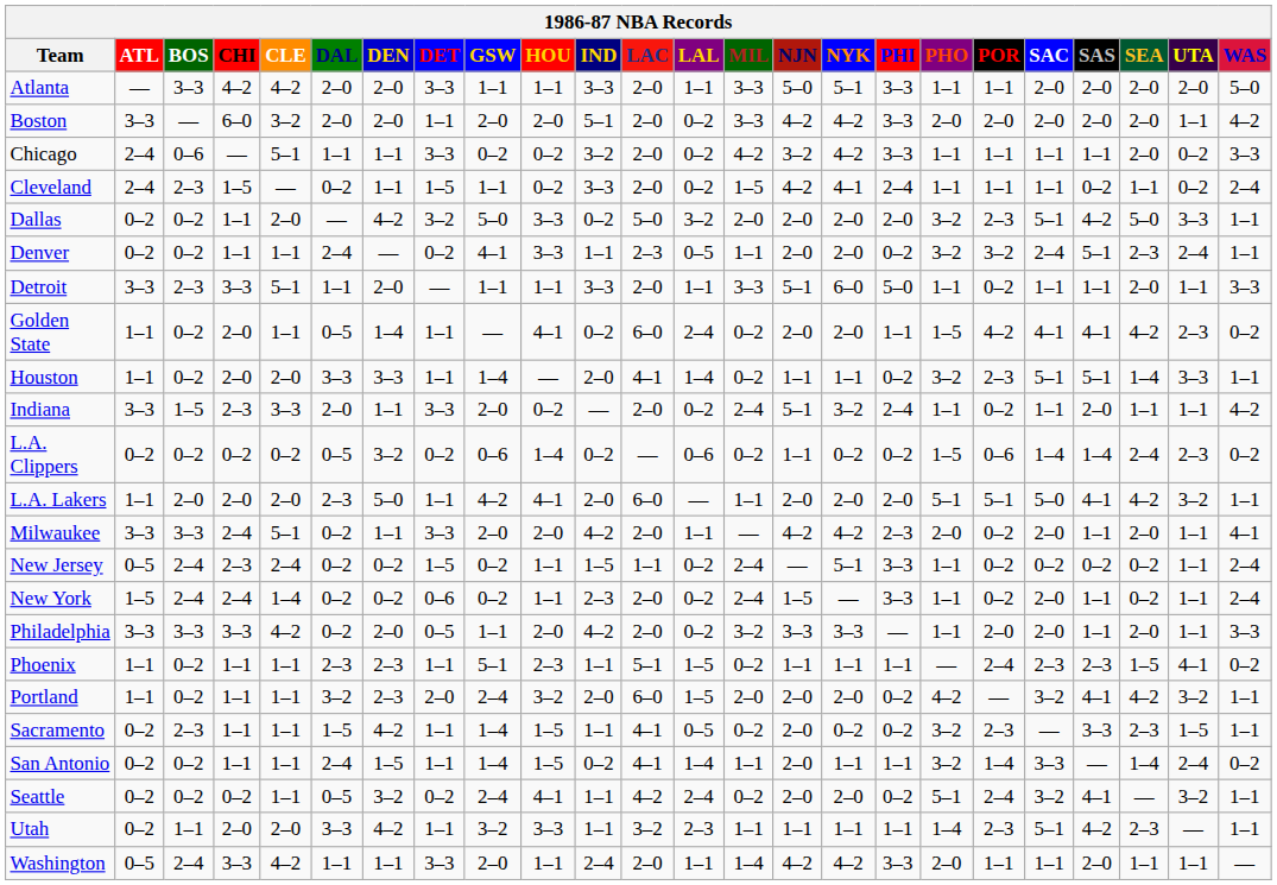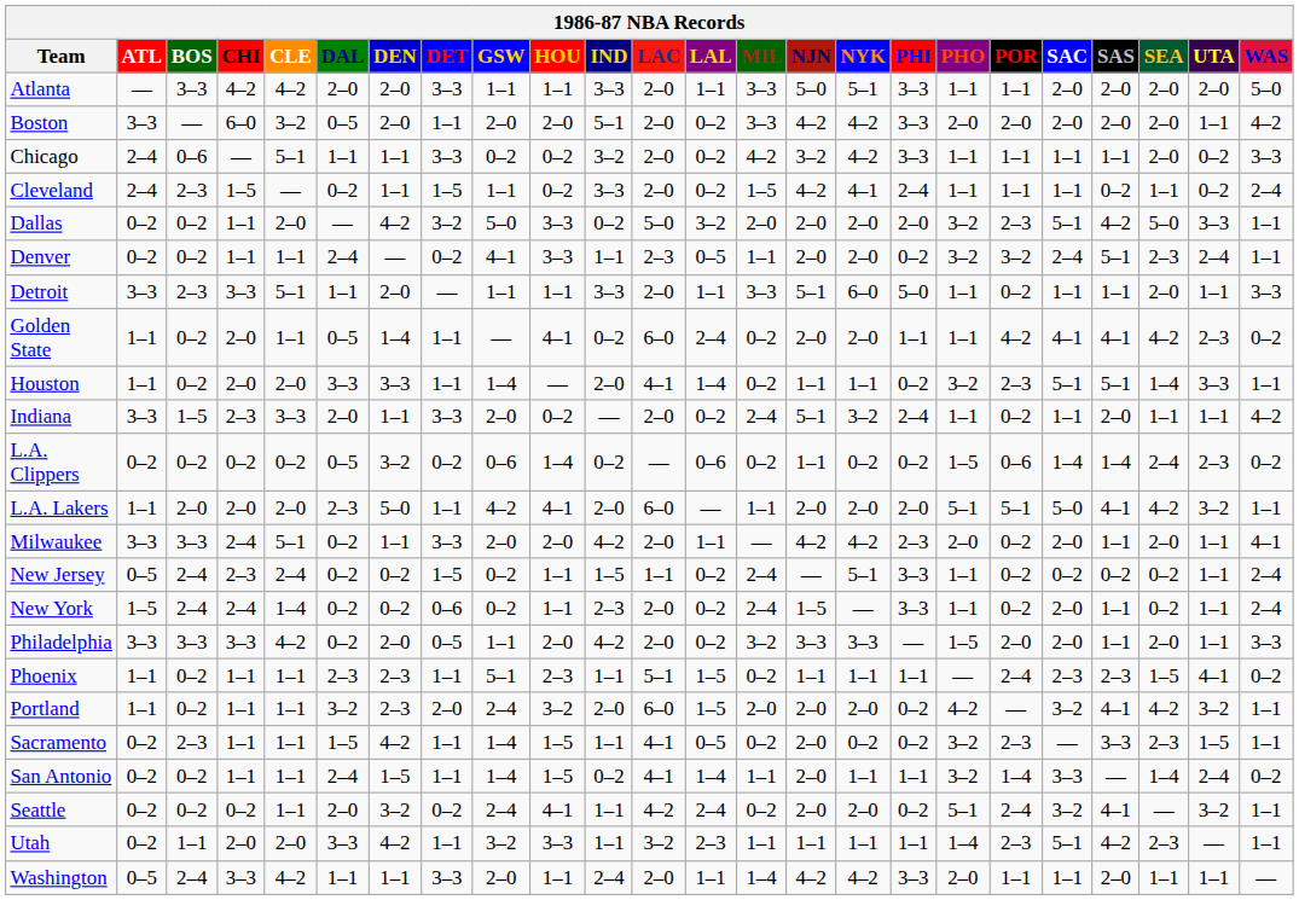Boston | DAL: 2–0 -> 0–5
Golden State | PHO: 1–5 -> 1–1
Philadelphia | PHO: 1–1 -> 1–5
Seattle | DAL: 0–5 -> 2–0
